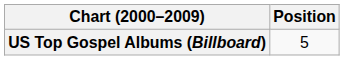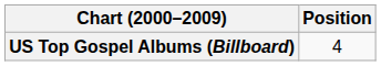US Top Gospel Albums (Billboard) | Position: 5 -> 4
